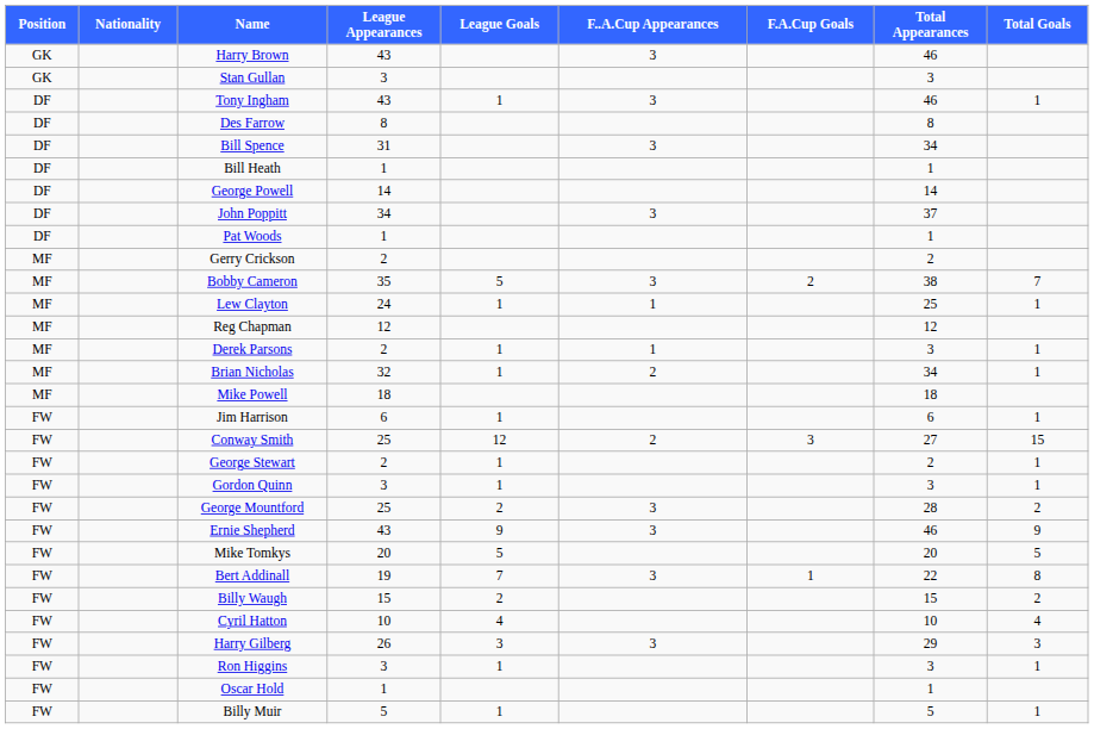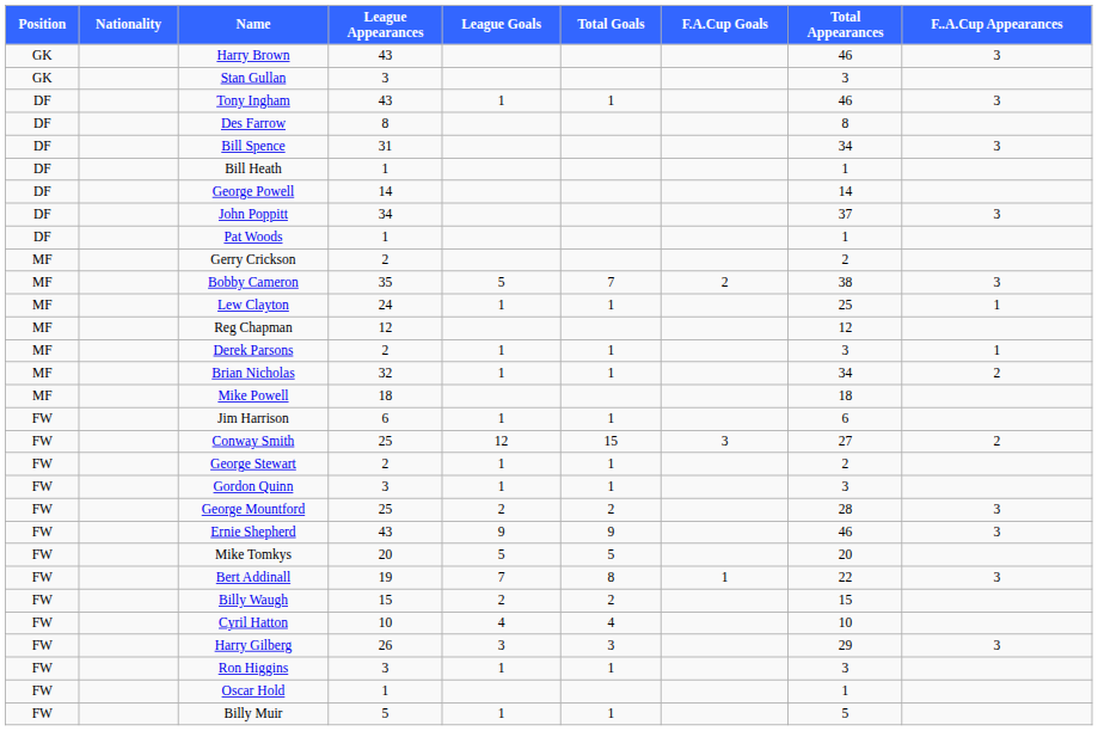columns swapped: F..A.Cup Appearances <-> Total Goals
